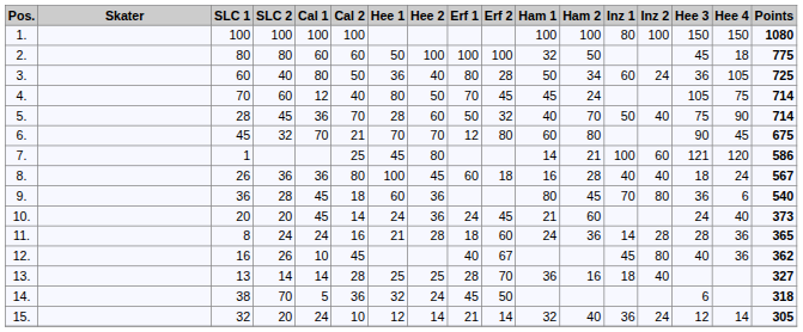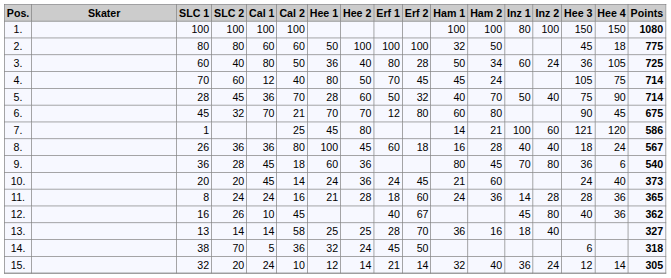13. | Cal 2: 28 -> 58
